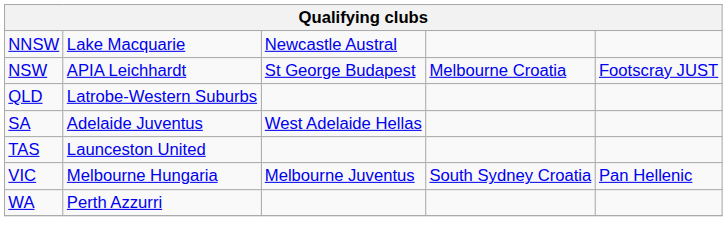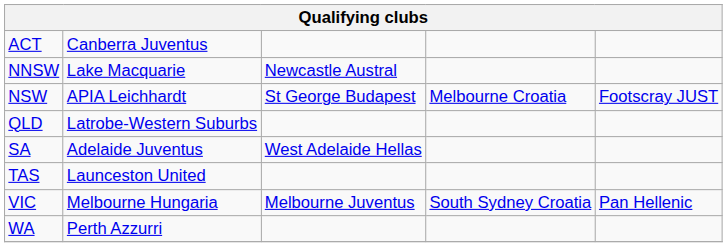+ row: ACT | Canberra Juventus
